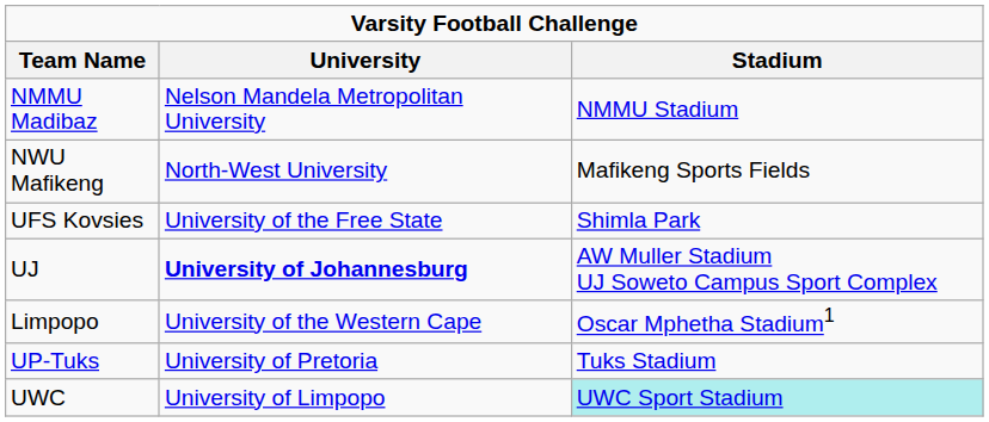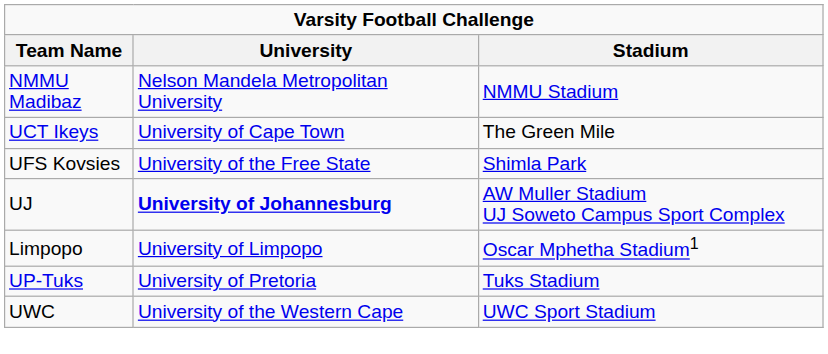- row: NWU Mafikeng | North-West University | Mafikeng Sports Fields
+ row: UCT Ikeys | University of Cape Town | The Green Mile
Limpopo | University: University of the Western Cape -> University of Limpopo
UWC | University: University of Limpopo -> University of the Western Cape
UWC | Stadium: paleturquoise background -> no background
